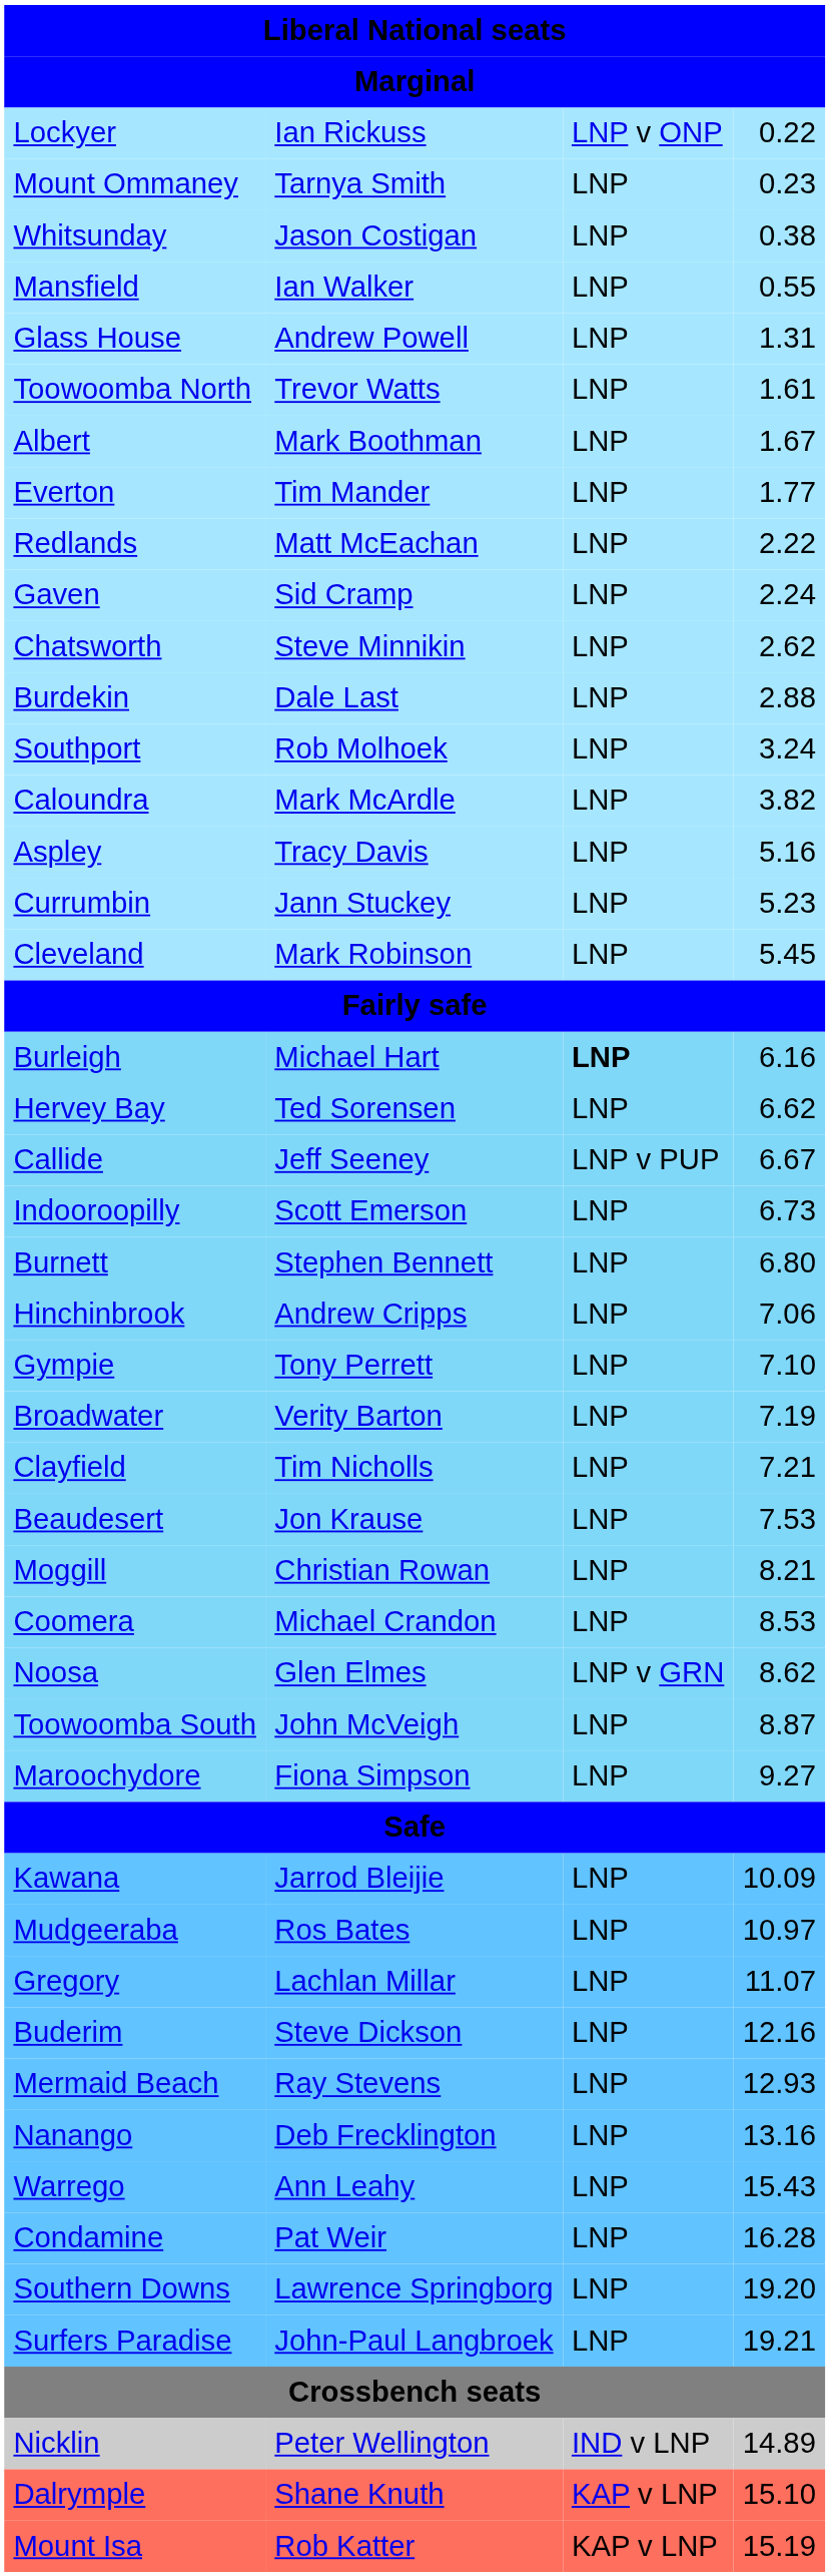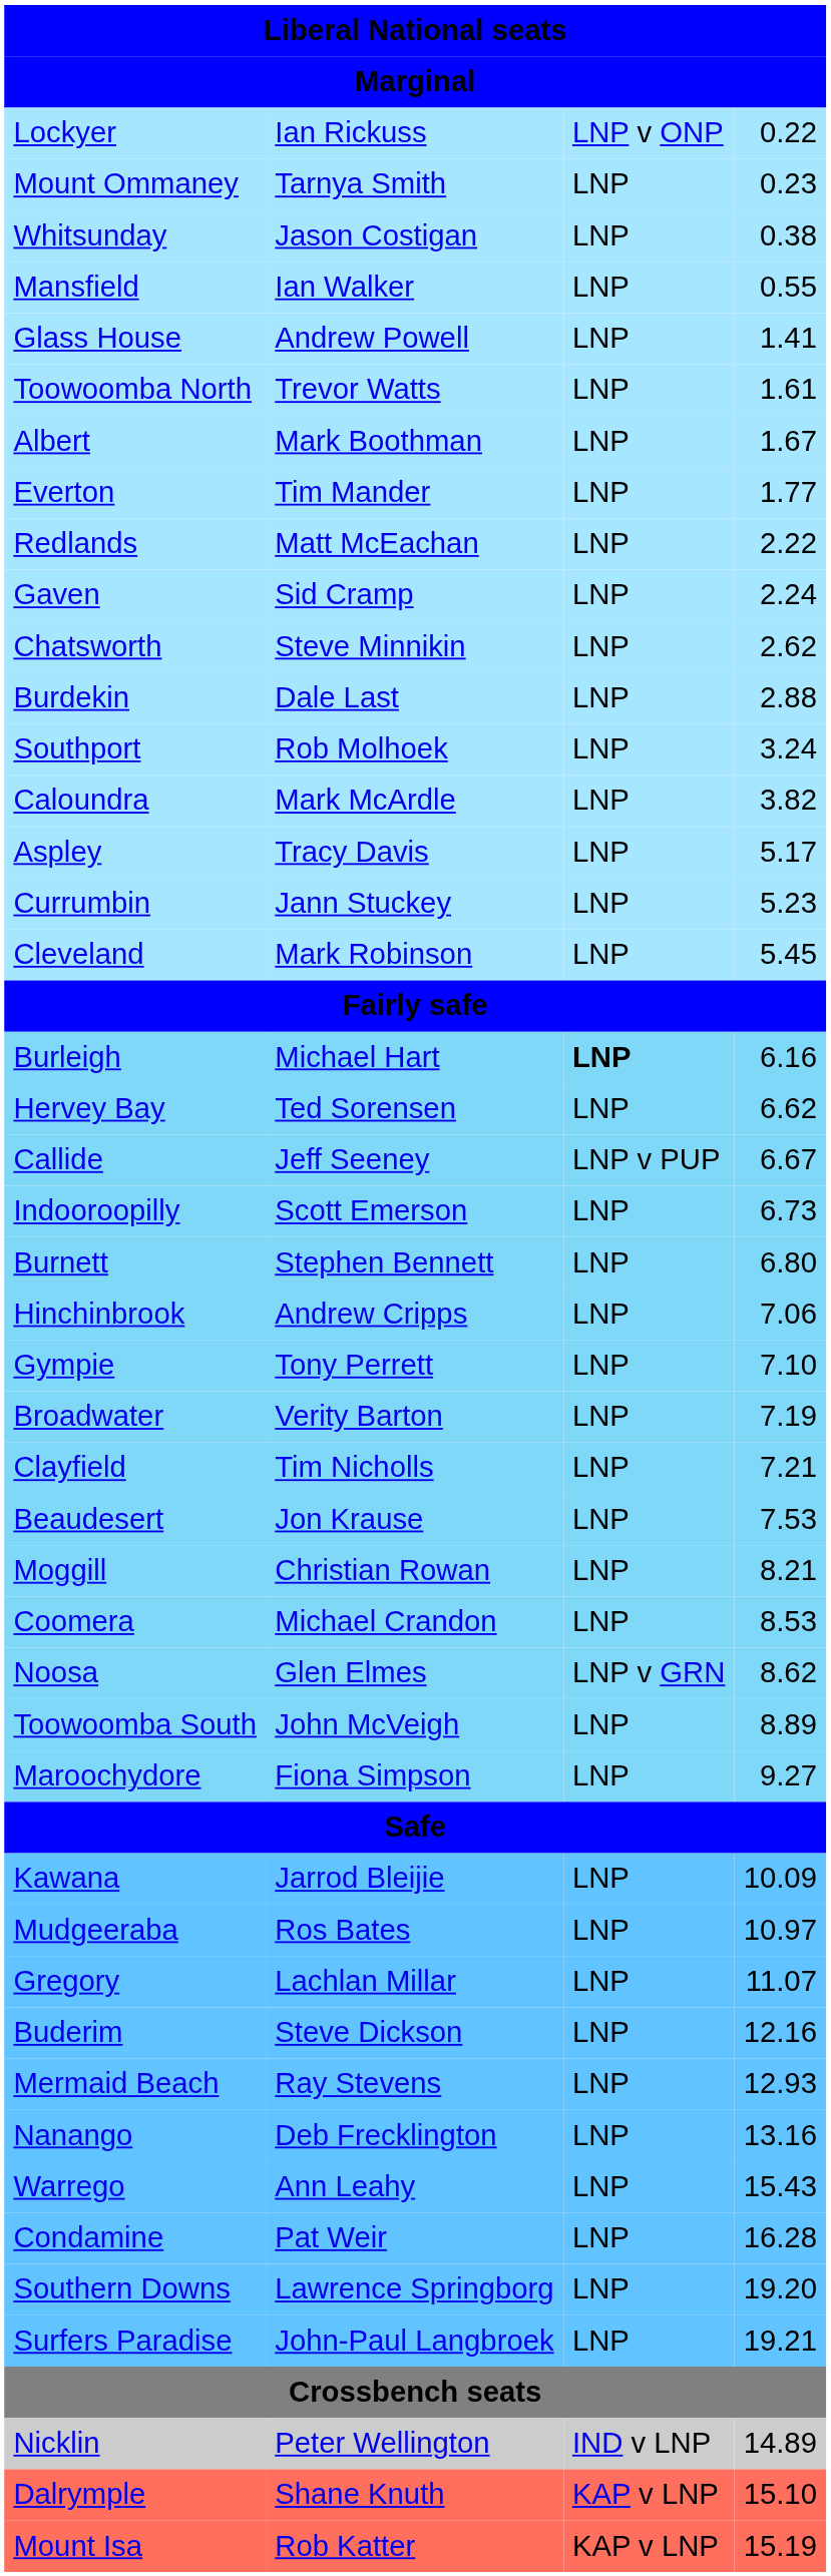Glass House | column 4: 1.31 -> 1.41
Aspley | column 4: 5.16 -> 5.17
Toowoomba South | column 4: 8.87 -> 8.89
